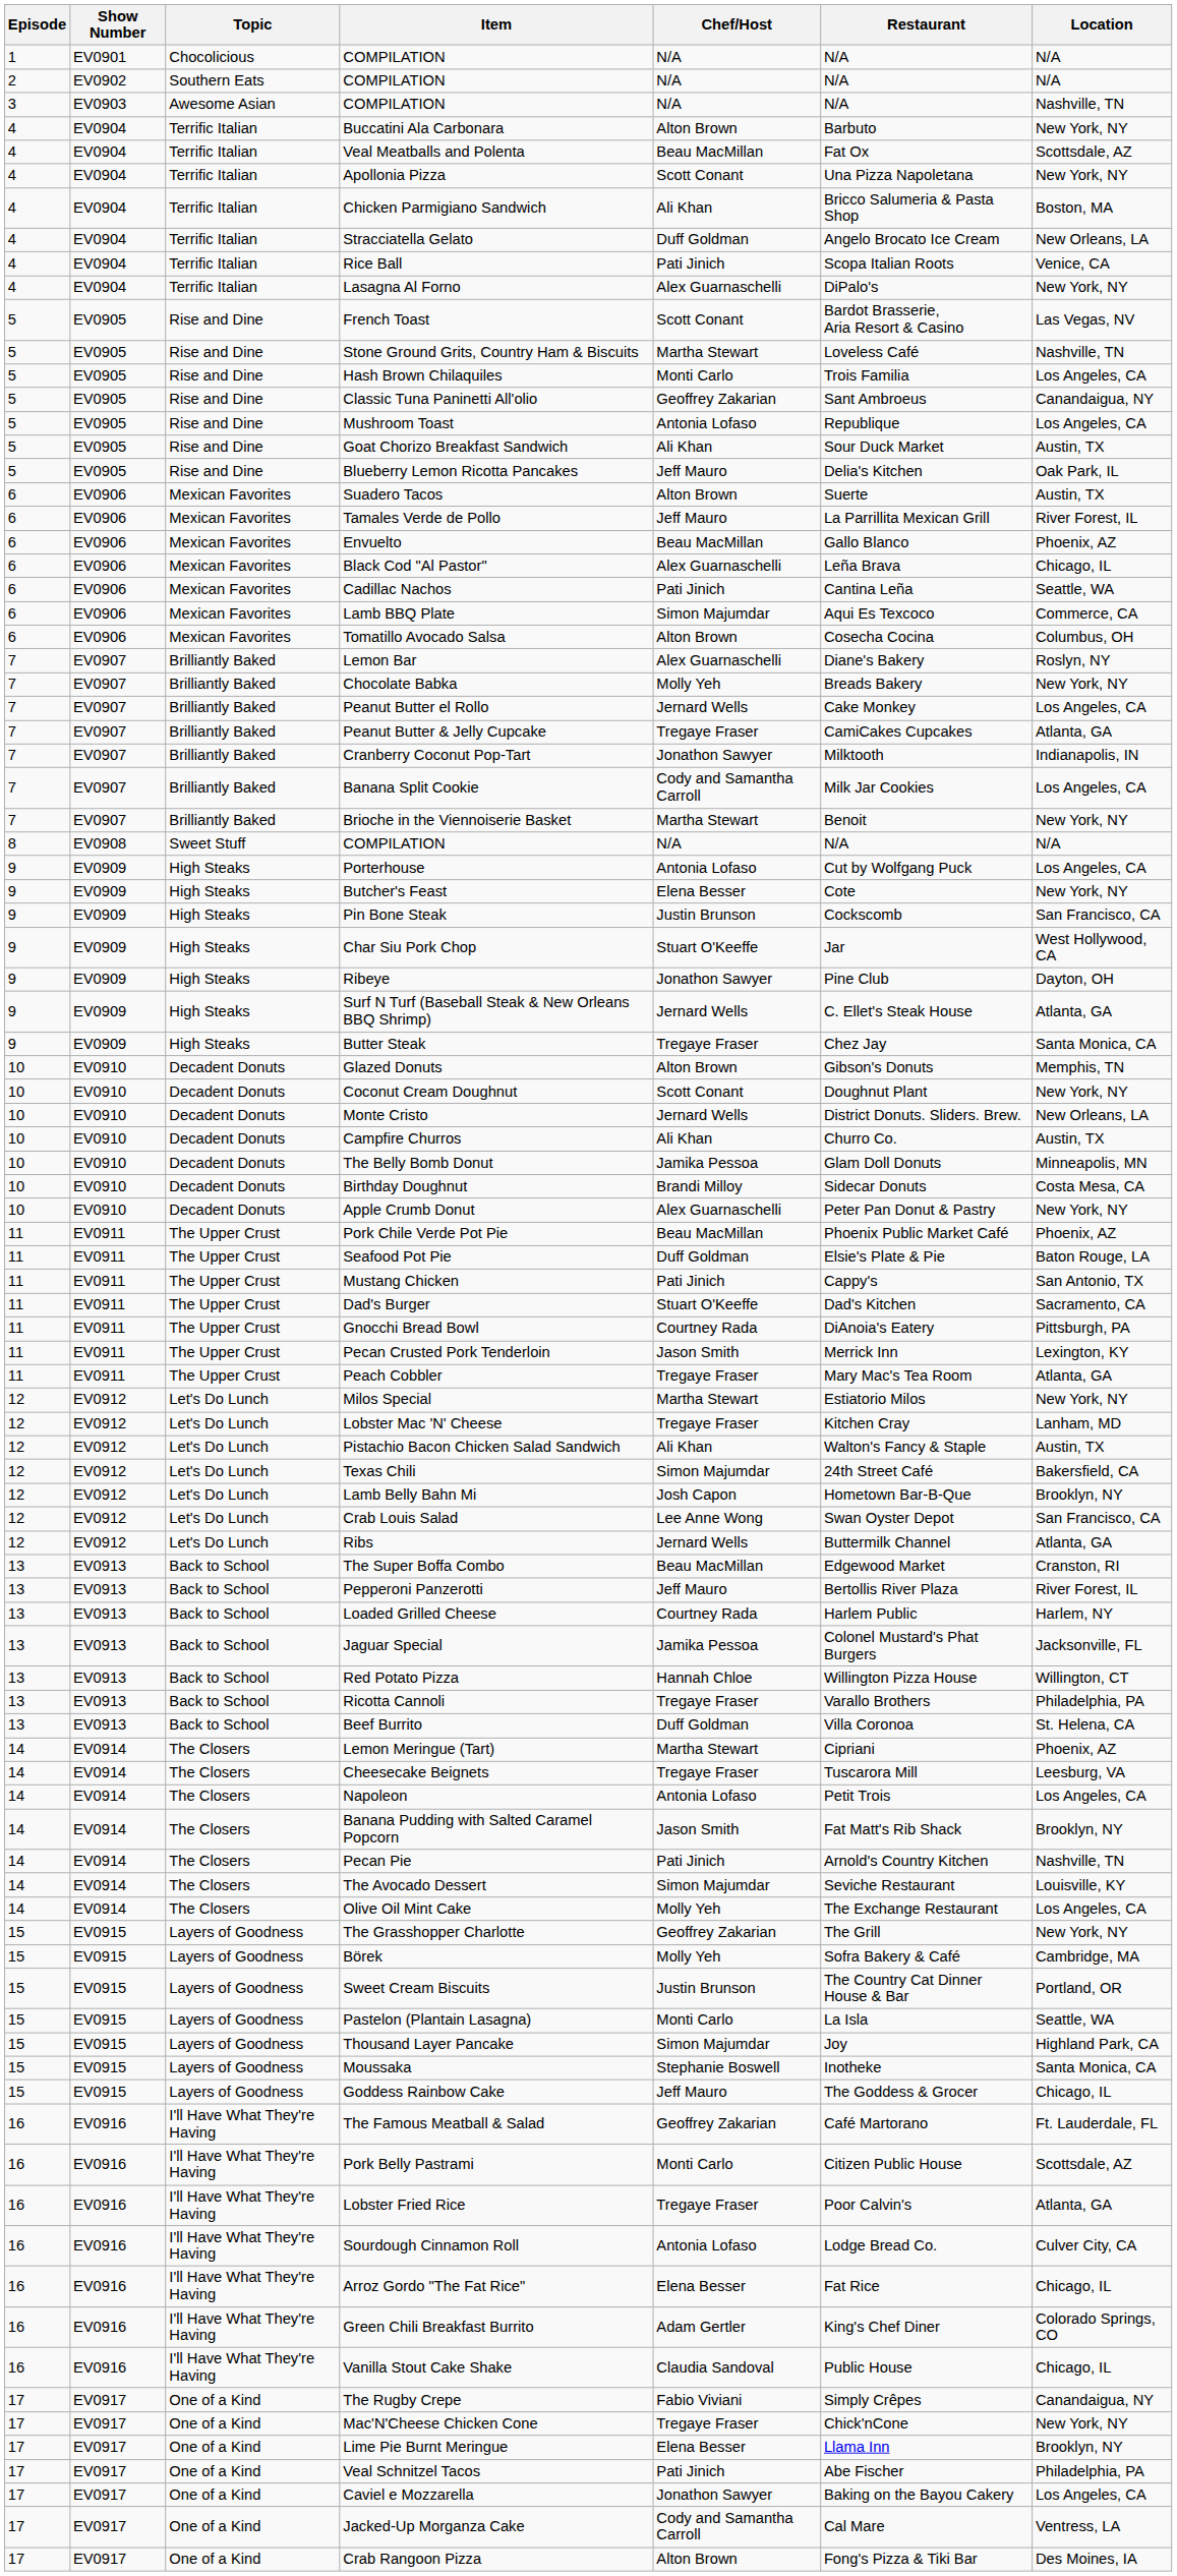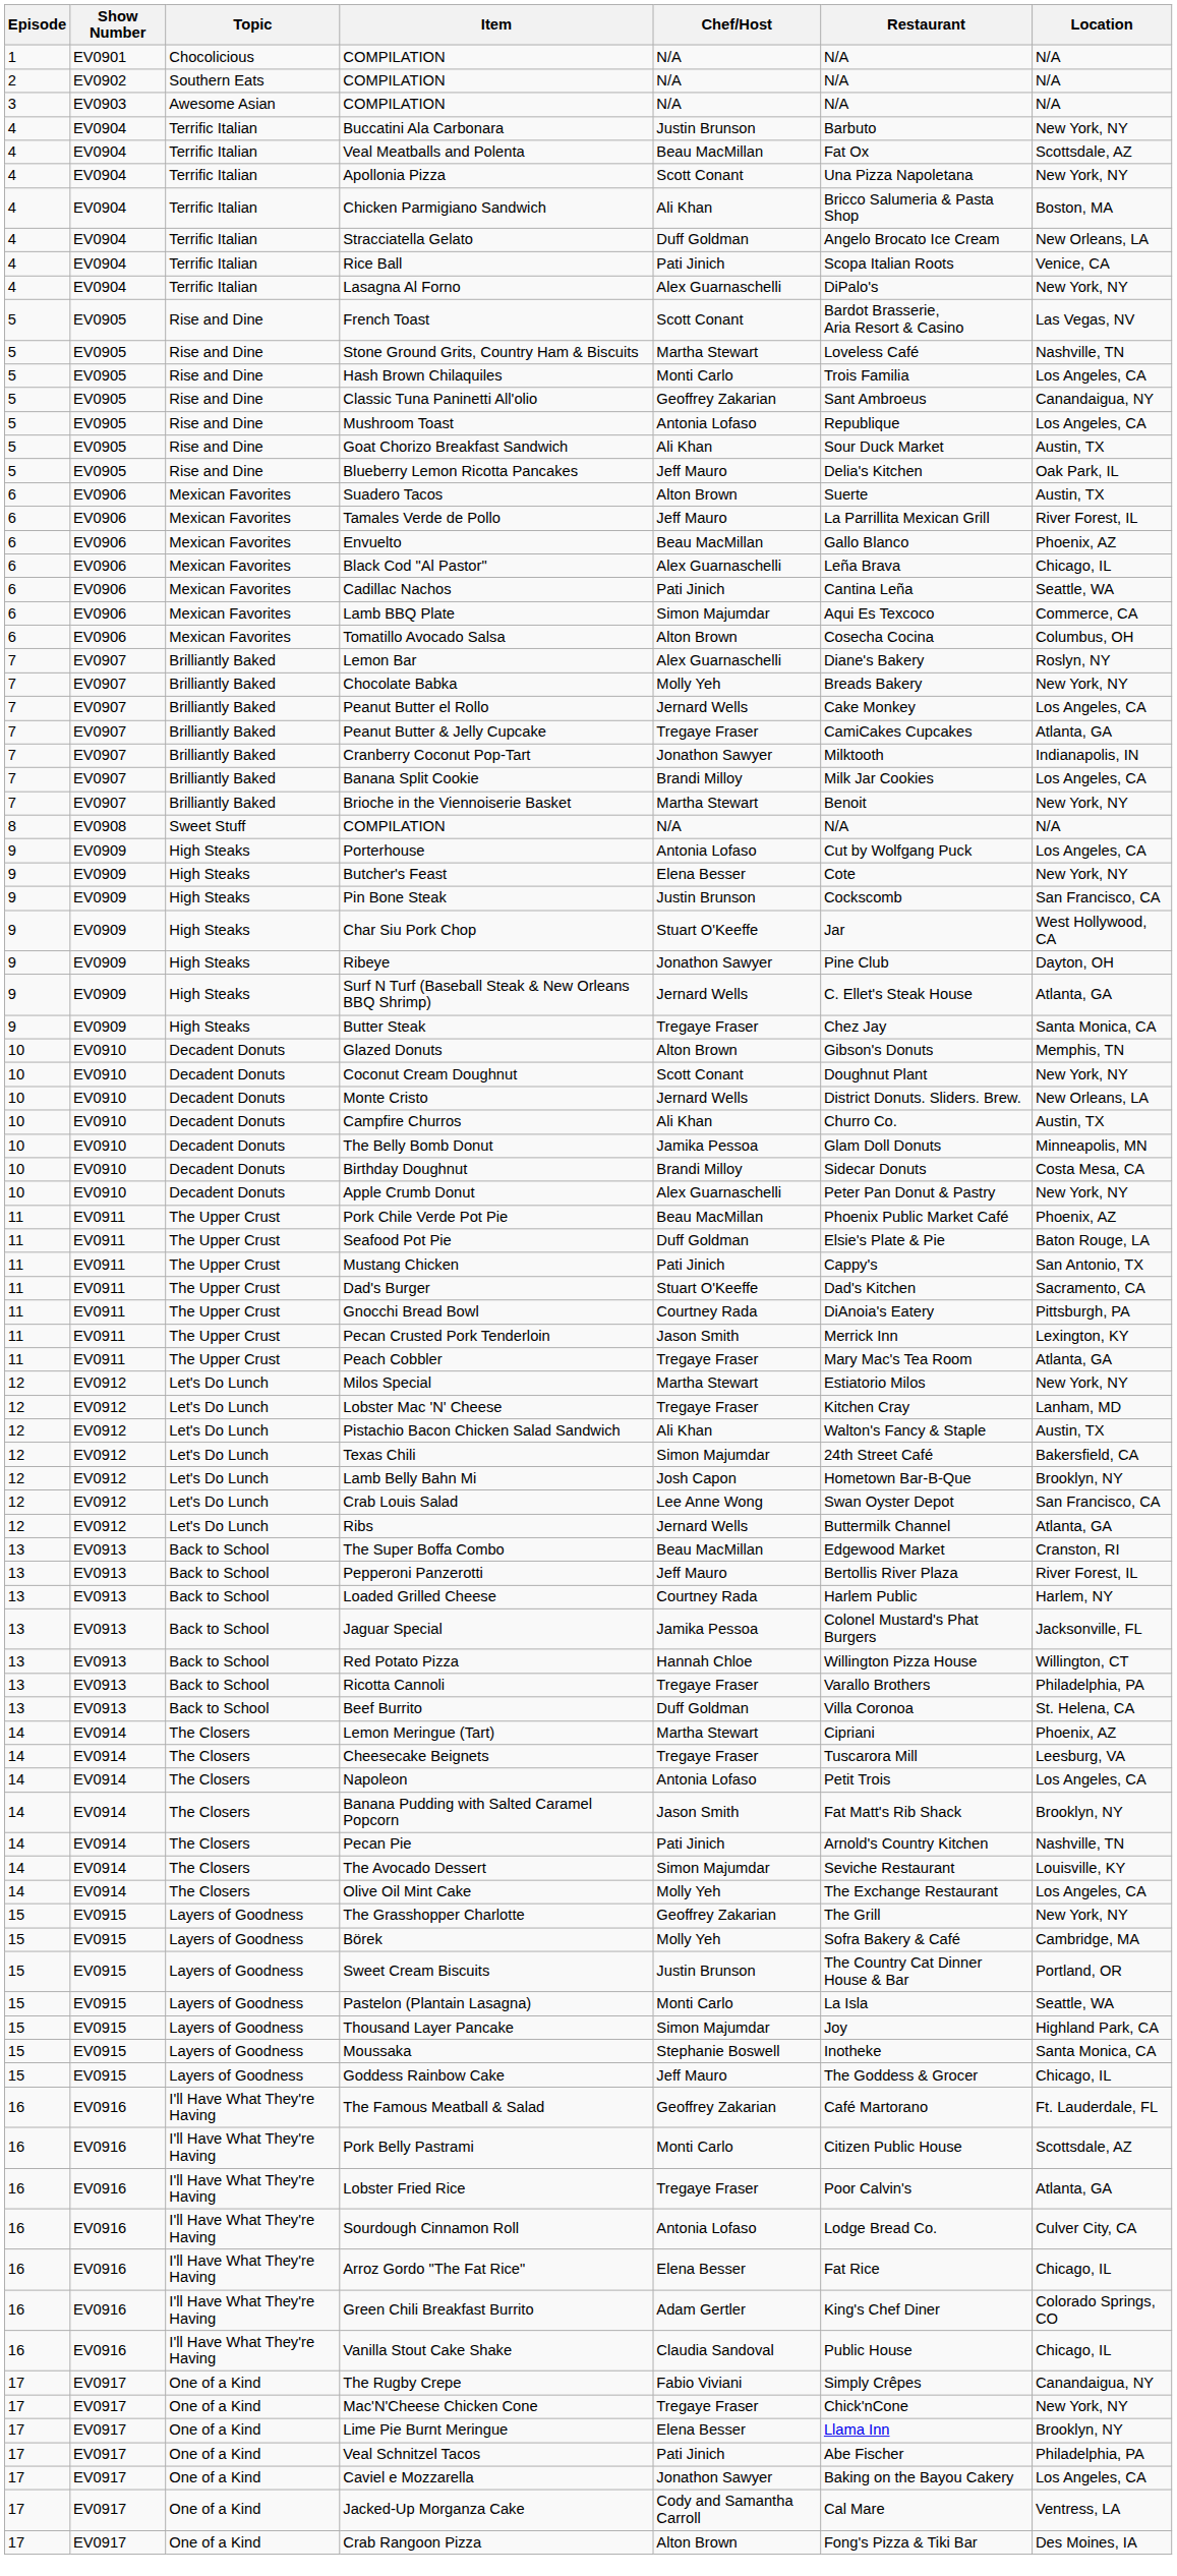3 / COMPILATION | Location: Nashville, TN -> N/A
Buccatini Ala Carbonara | Chef/Host: Alton Brown -> Justin Brunson
Banana Split Cookie | Chef/Host: Cody and Samantha Carroll -> Brandi Milloy
